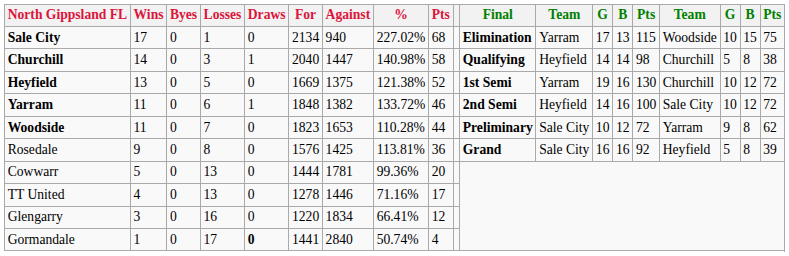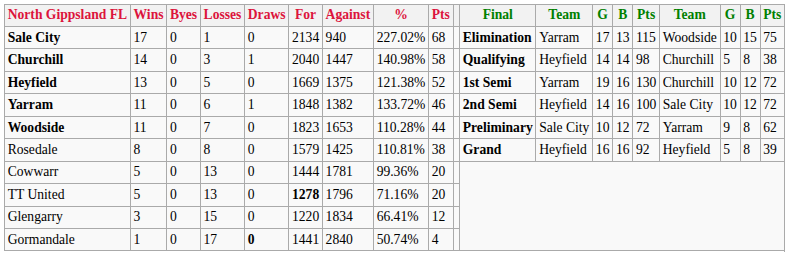Rosedale | Wins: 9 -> 8
Rosedale | For: 1576 -> 1579
Rosedale | %: 113.81% -> 110.81%
Rosedale | column 9: 36 -> 38
Rosedale | column 12: Sale City -> Heyfield
TT United | Wins: 4 -> 5
TT United | For: normal -> bold
TT United | Against: 1446 -> 1796
TT United | column 9: 17 -> 20
Glengarry | Losses: 16 -> 15
